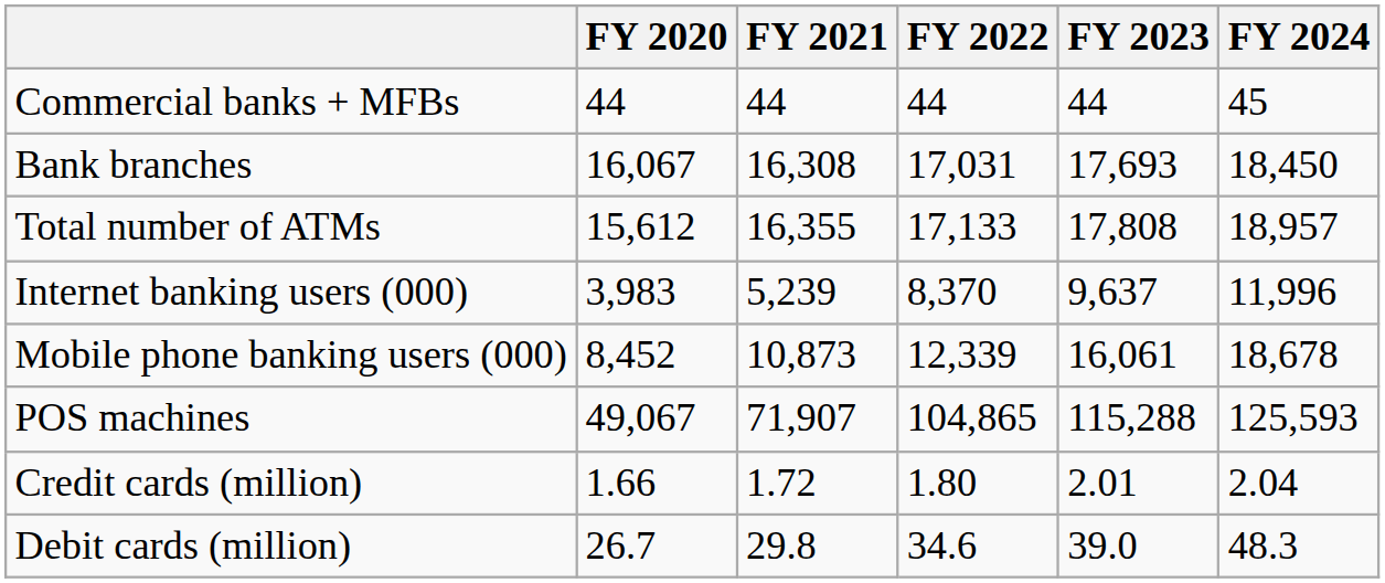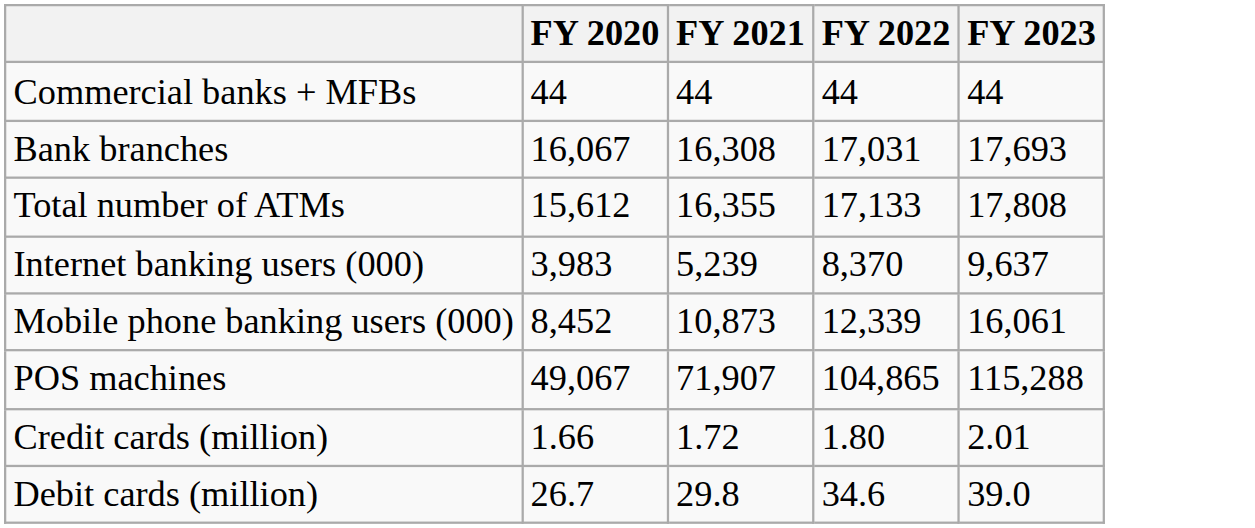- column: FY 2024 | 45 | 18,450 | 18,957 | 11,996 | 18,678 | 125,593 | 2.04 | 48.3
